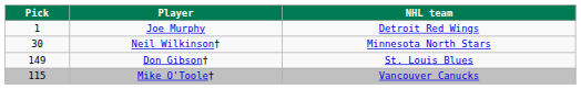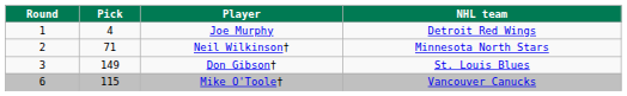+ column: Round | 1 | 2 | 3 | 6
Joe Murphy | Pick: 1 -> 4
Neil Wilkinson† | Pick: 30 -> 71
